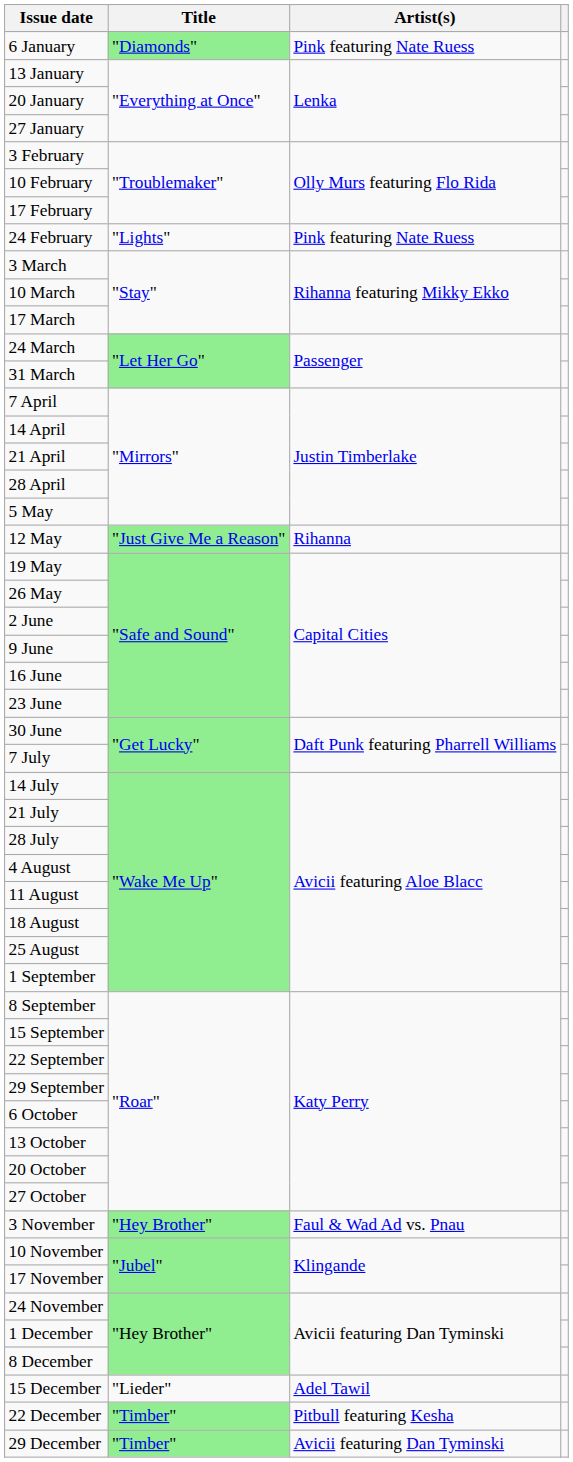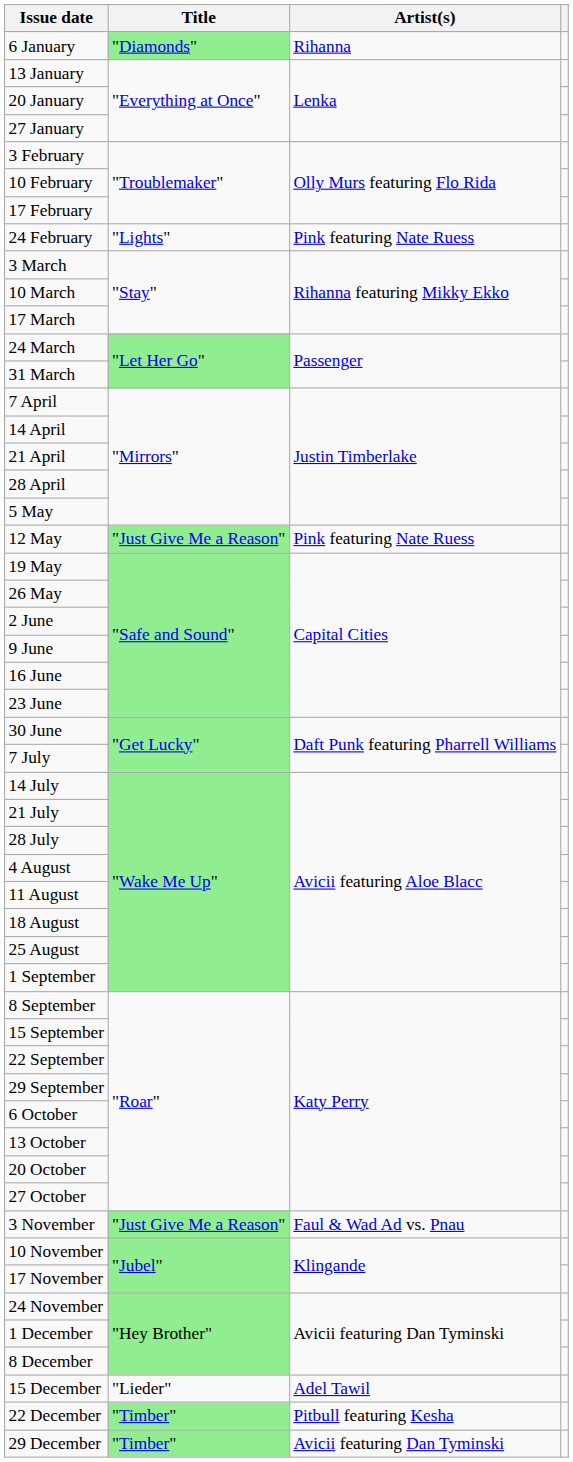6 January | Artist(s): Pink featuring Nate Ruess -> Rihanna
12 May | Artist(s): Rihanna -> Pink featuring Nate Ruess
3 November | Title: "Hey Brother" -> "Just Give Me a Reason"
